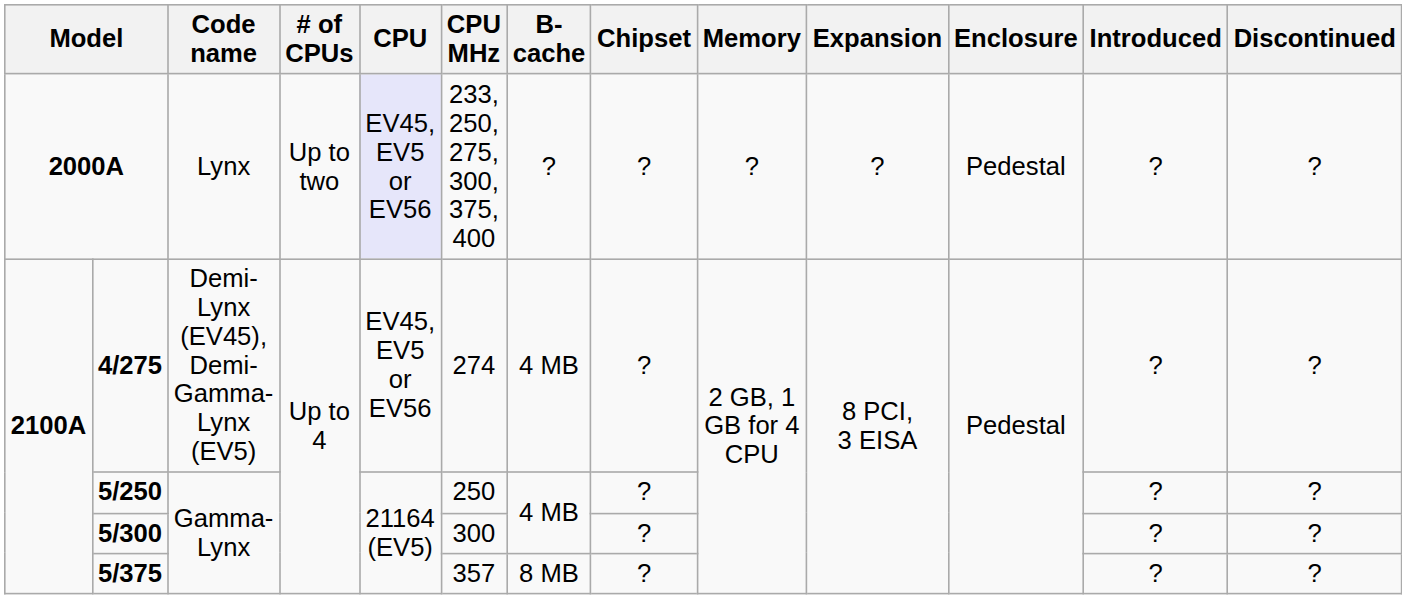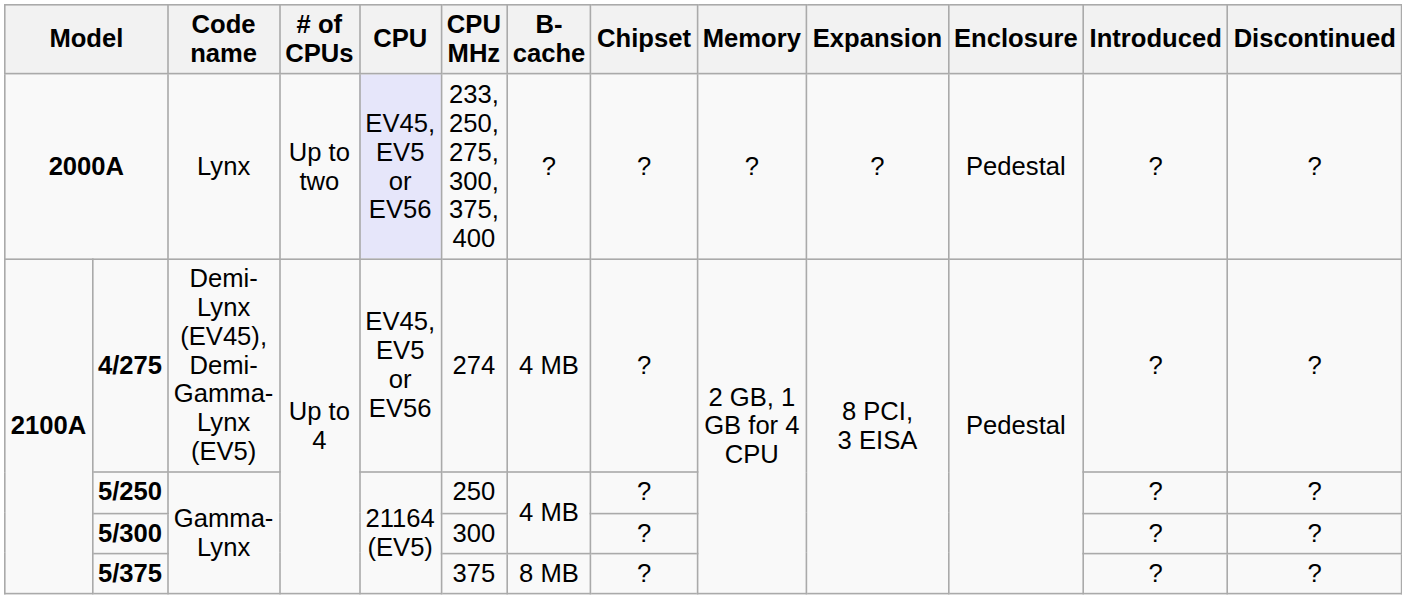5/375 | CPU MHz: 357 -> 375
